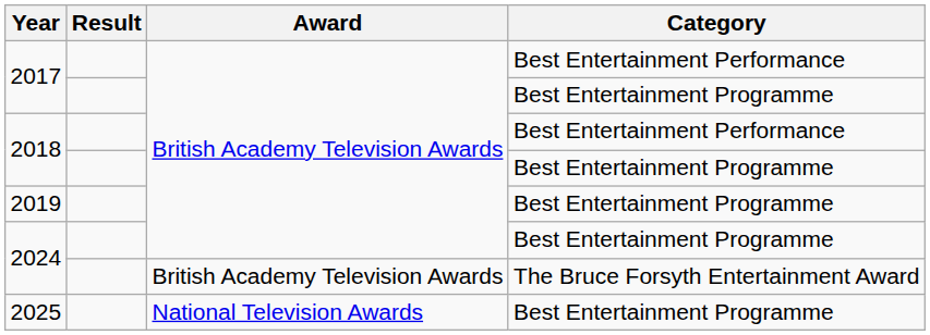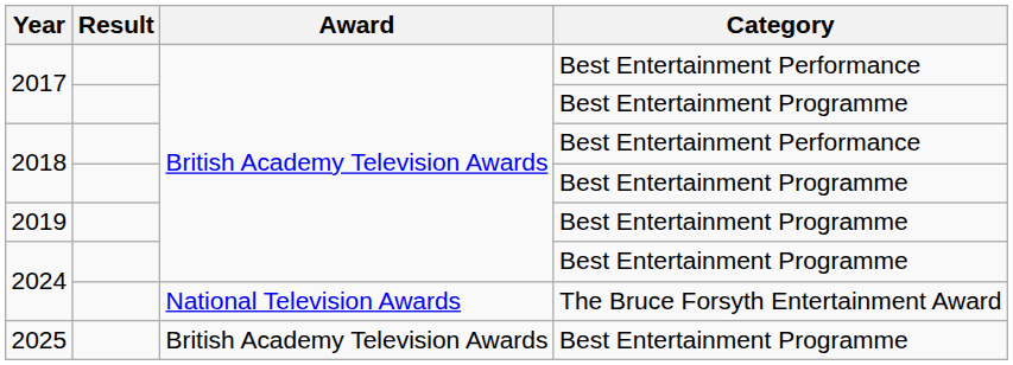2024 / The Bruce Forsyth Entertainment Award | Award: British Academy Television Awards -> National Television Awards
2025 | Award: National Television Awards -> British Academy Television Awards
